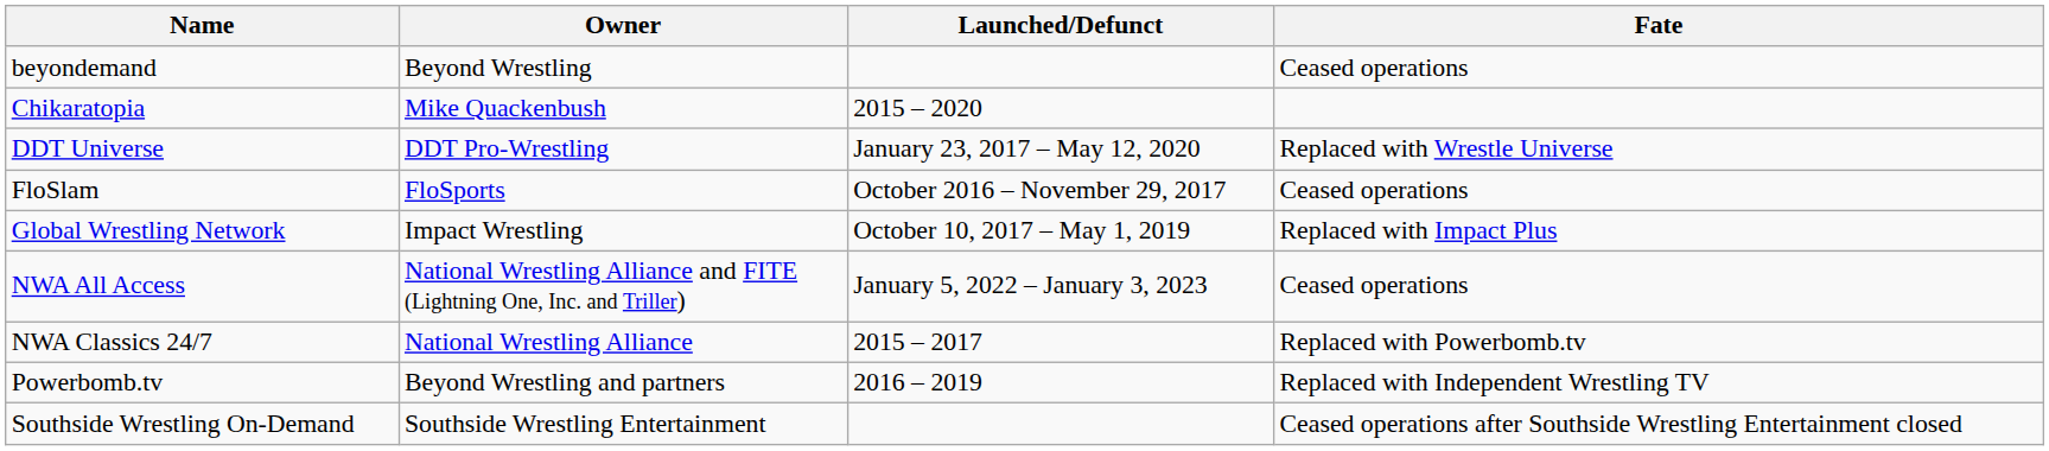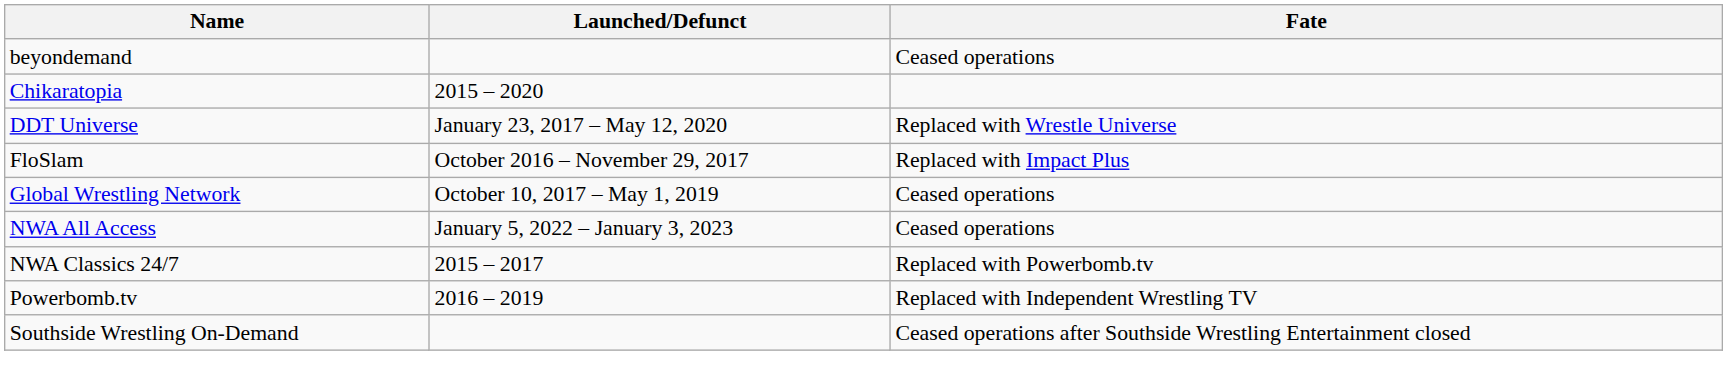- column: Owner | Beyond Wrestling | Mike Quackenbush | DDT Pro-Wrestling | FloSports | Impact Wrestling | National Wrestling Alliance and FITE (Lightning One, Inc. and Triller) | National Wrestling Alliance | Beyond Wrestling and partners | Southside Wrestling Entertainment
FloSlam | Fate: Ceased operations -> Replaced with Impact Plus
Global Wrestling Network | Fate: Replaced with Impact Plus -> Ceased operations
